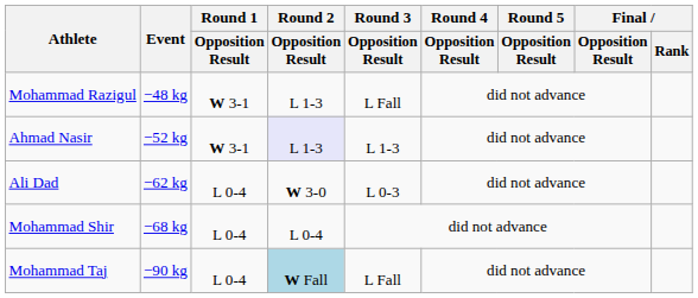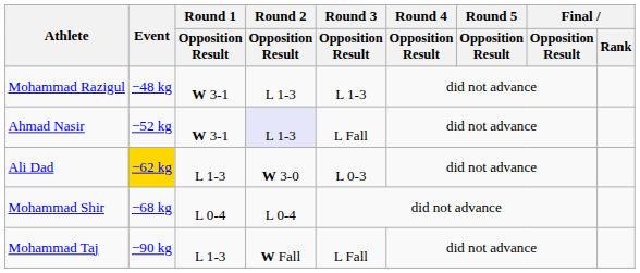Mohammad Razigul | Round 3 / Opposition Result: L Fall -> L 1-3
Ahmad Nasir | Round 3 / Opposition Result: L 1-3 -> L Fall
Ali Dad | Event: no background -> gold background
Ali Dad | Round 1 / Opposition Result: L 0-4 -> L 1-3
Mohammad Taj | Round 1 / Opposition Result: L 0-4 -> L 1-3
Mohammad Taj | Round 2 / Opposition Result: lightblue background -> no background
